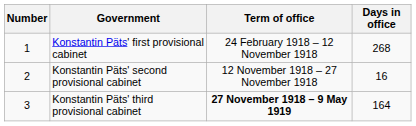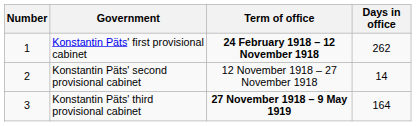Konstantin Päts' first provisional cabinet | Term of office: normal -> bold
Konstantin Päts' first provisional cabinet | Days in office: 268 -> 262
Konstantin Päts' second provisional cabinet | Days in office: 16 -> 14
